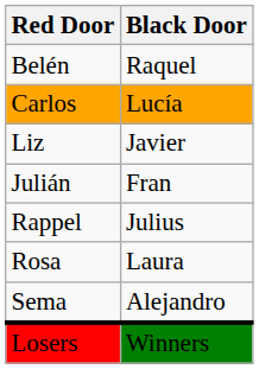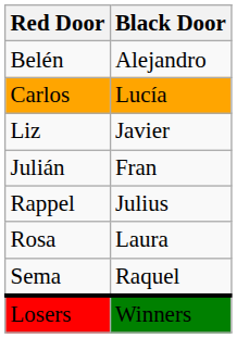Belén | Black Door: Raquel -> Alejandro
Sema | Black Door: Alejandro -> Raquel
